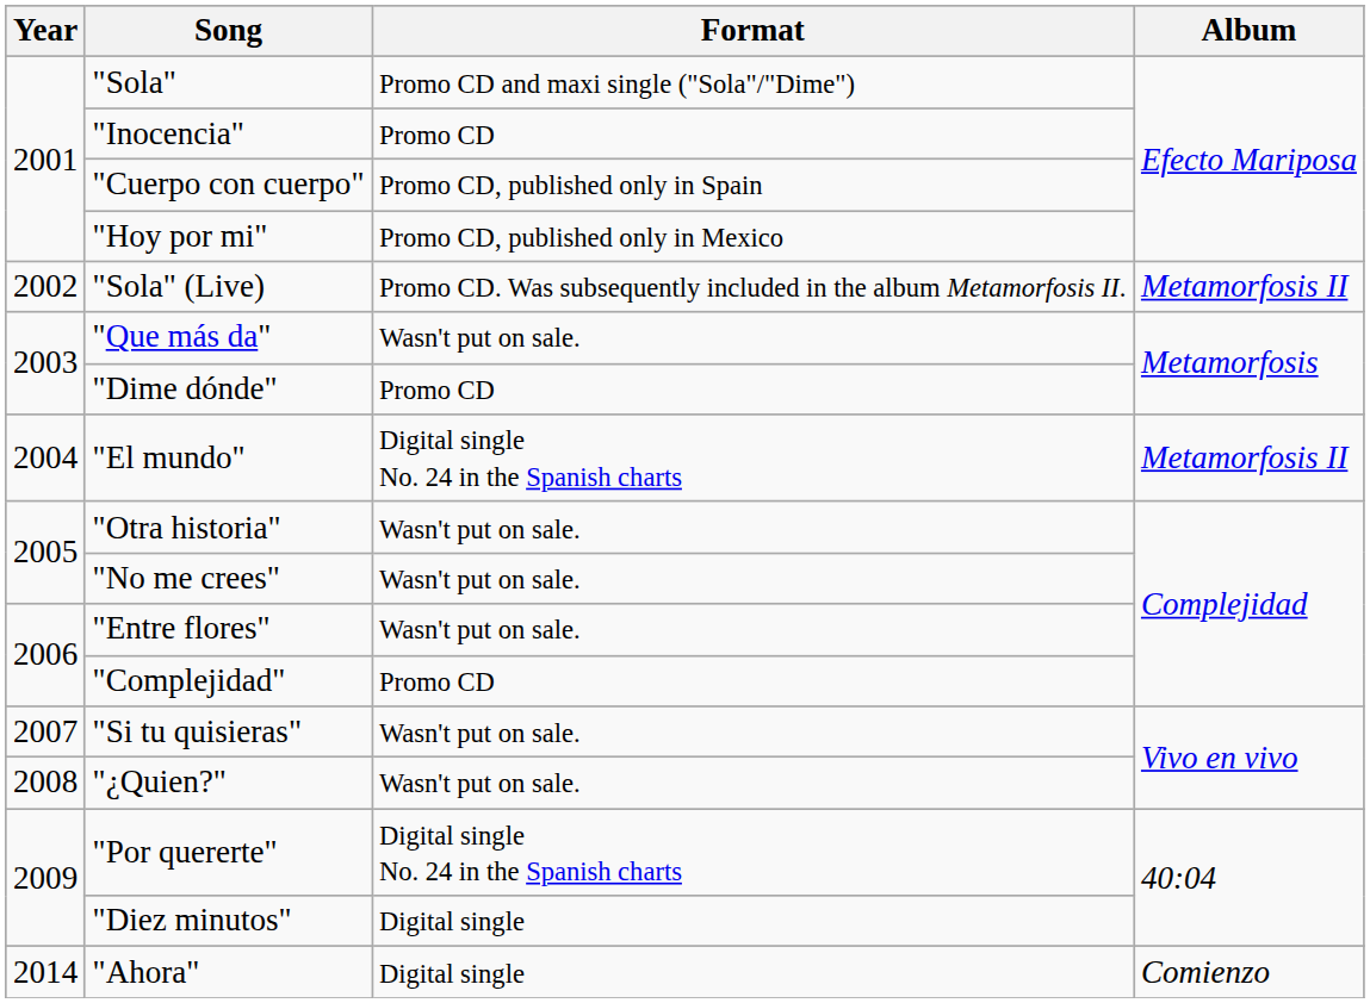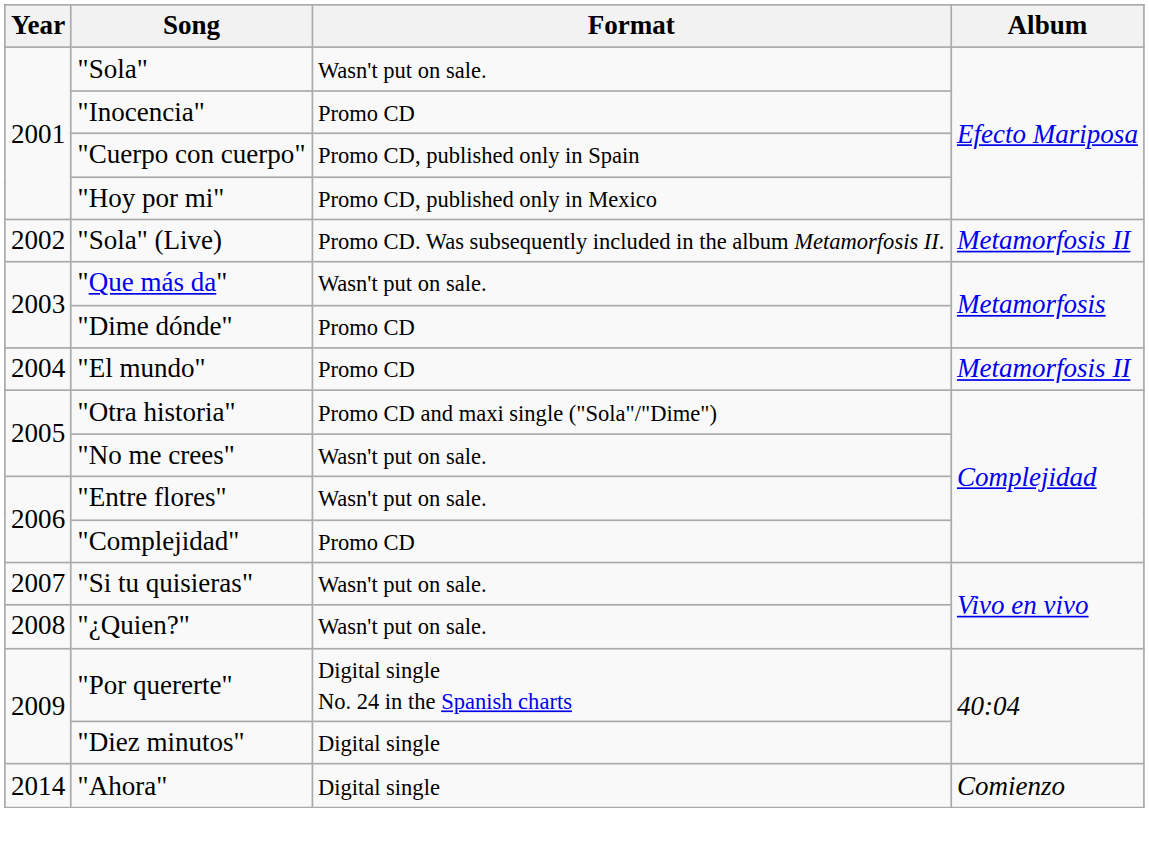"Sola" | Format: Promo CD and maxi single ("Sola"/"Dime") -> Wasn't put on sale.
"El mundo" | Format: Digital single No. 24 in the Spanish charts -> Promo CD
"Otra historia" | Format: Wasn't put on sale. -> Promo CD and maxi single ("Sola"/"Dime")
